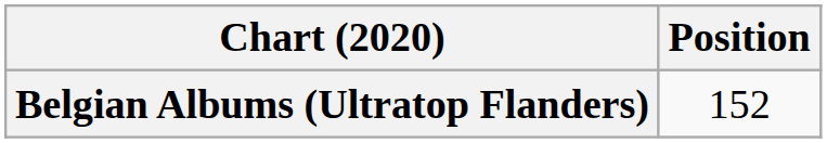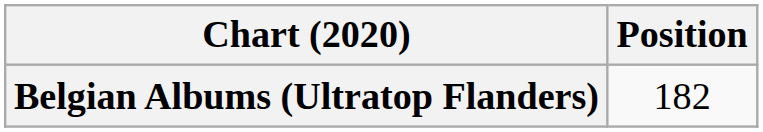Belgian Albums (Ultratop Flanders) | Position: 152 -> 182
